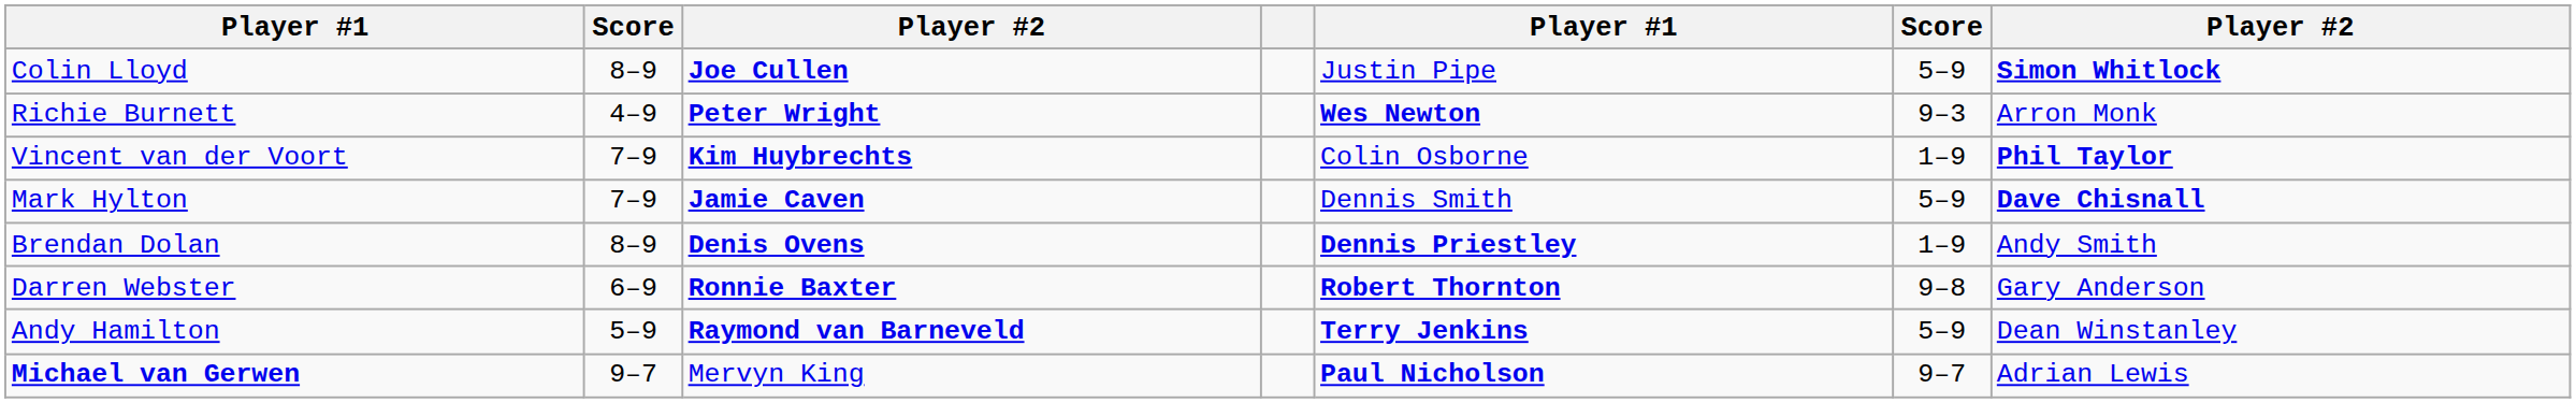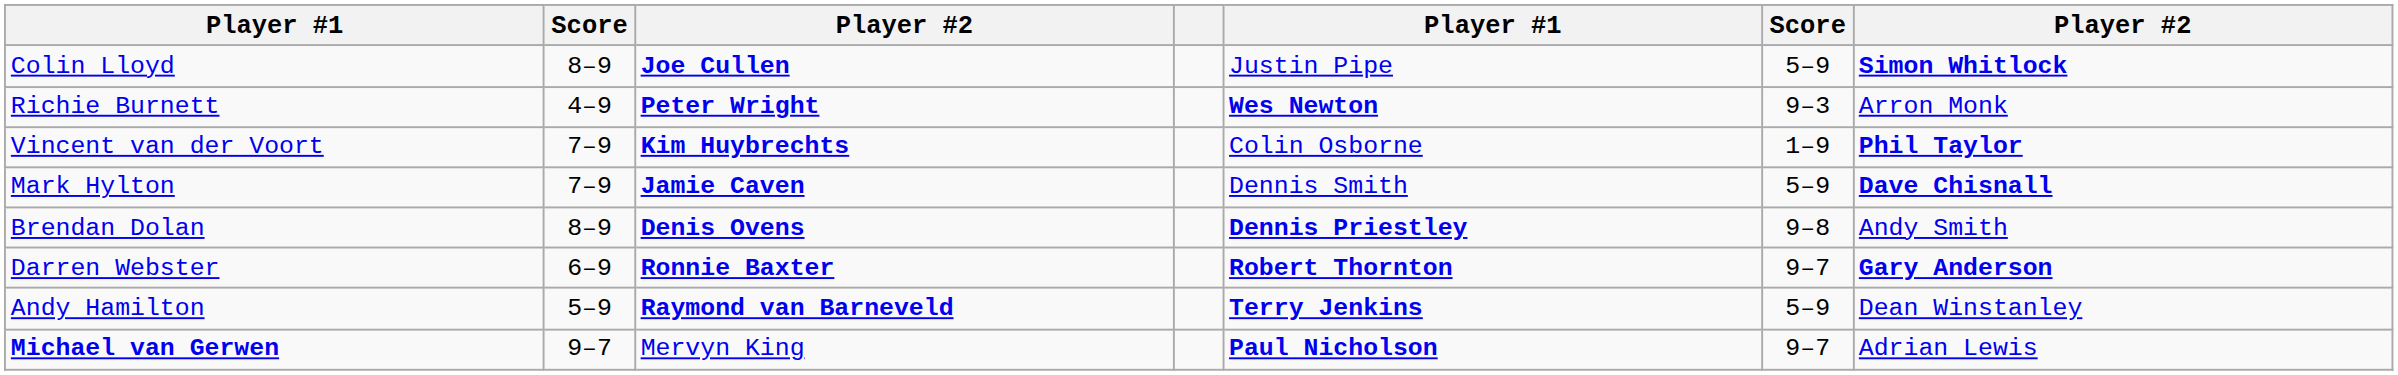Brendan Dolan | column 6: 1–9 -> 9–8
Darren Webster | column 6: 9–8 -> 9–7
Darren Webster | column 7: normal -> bold
